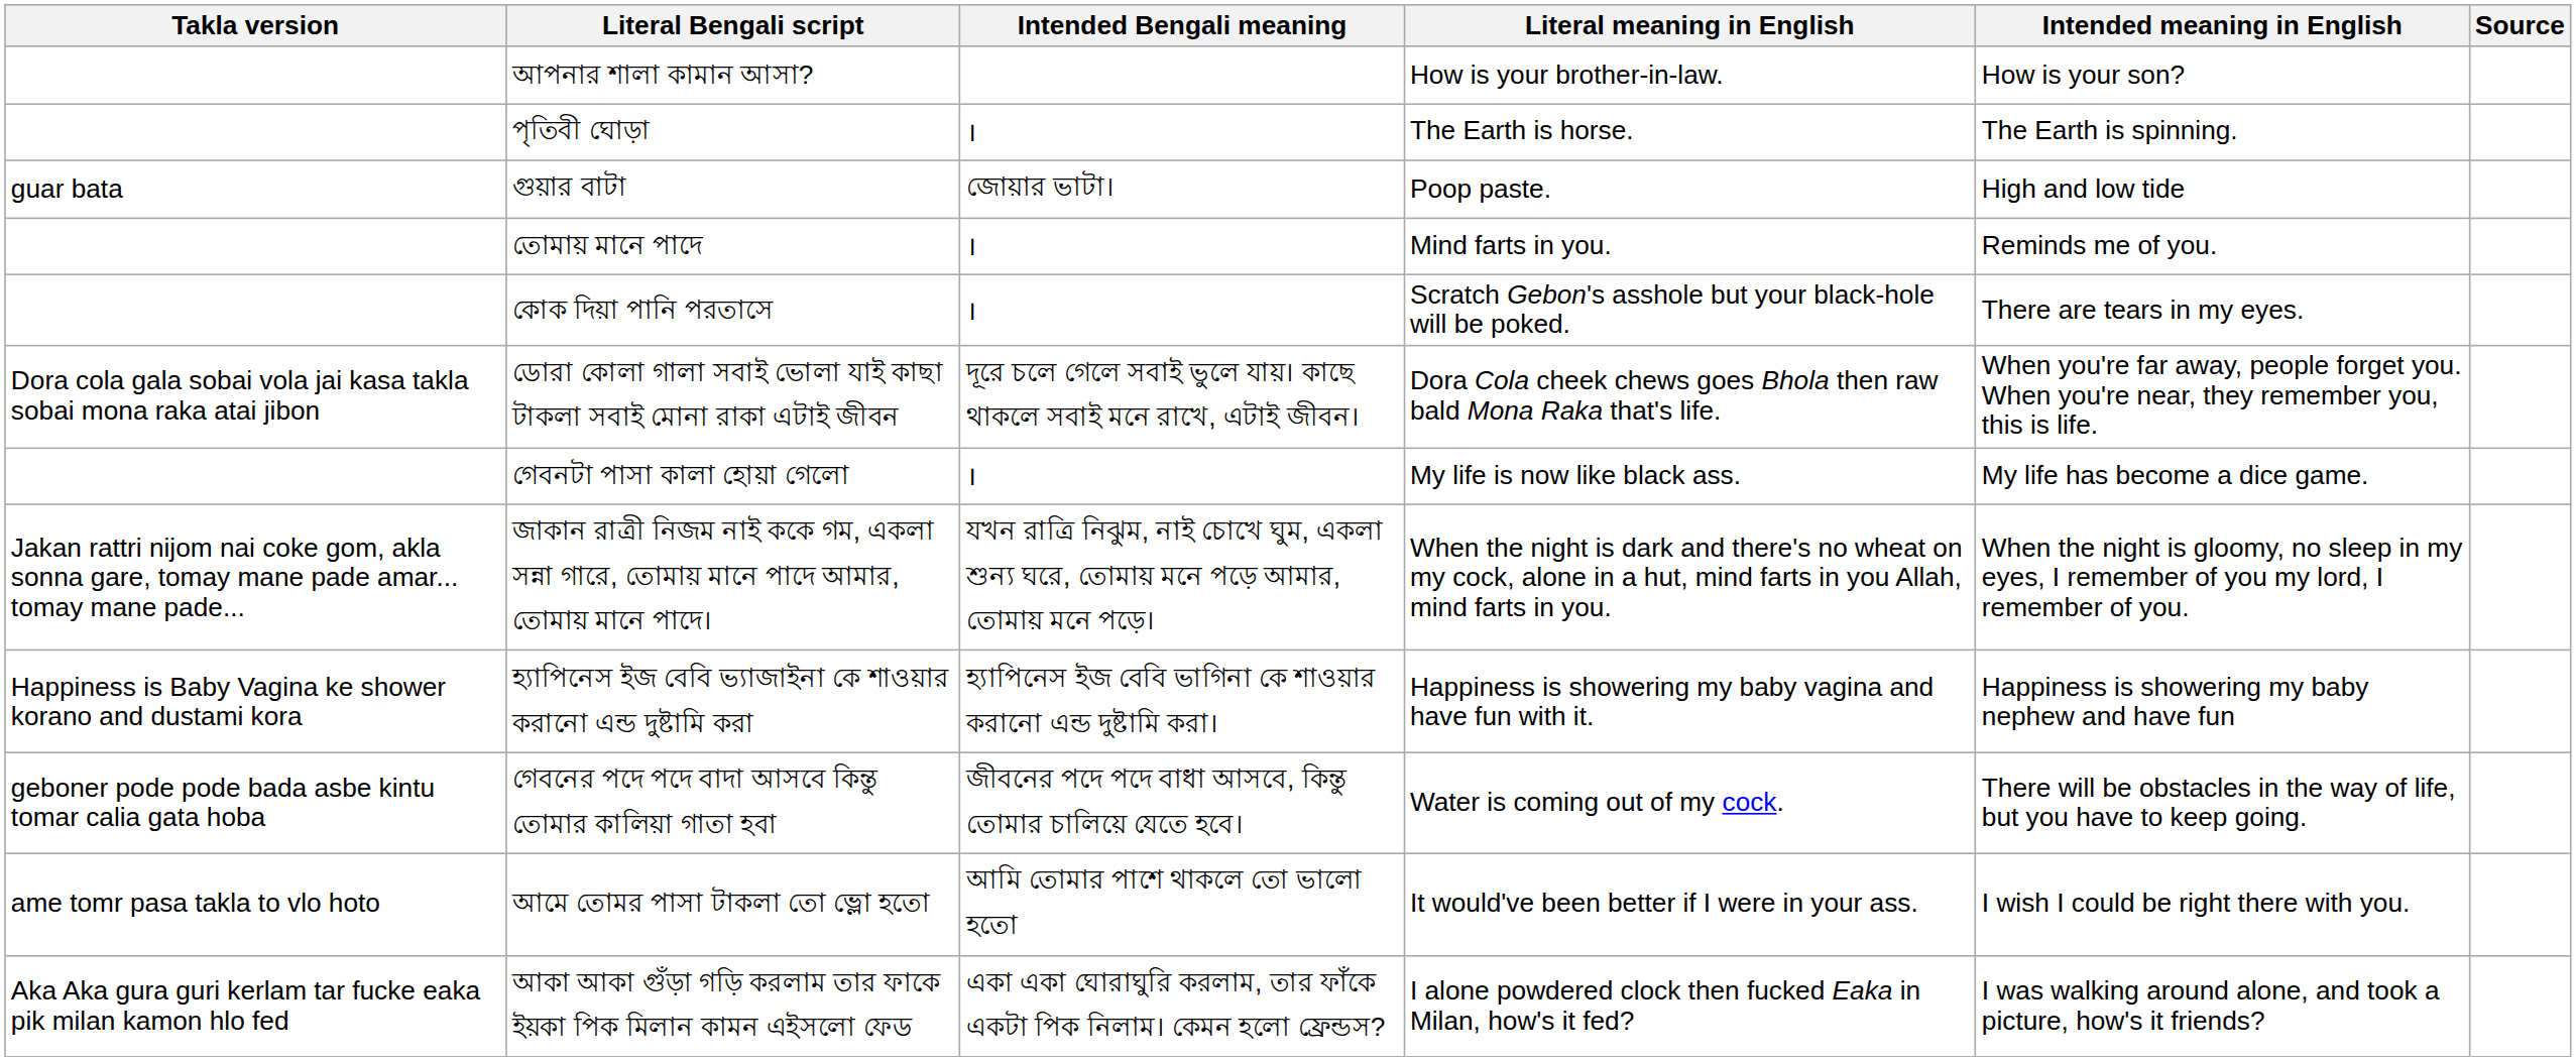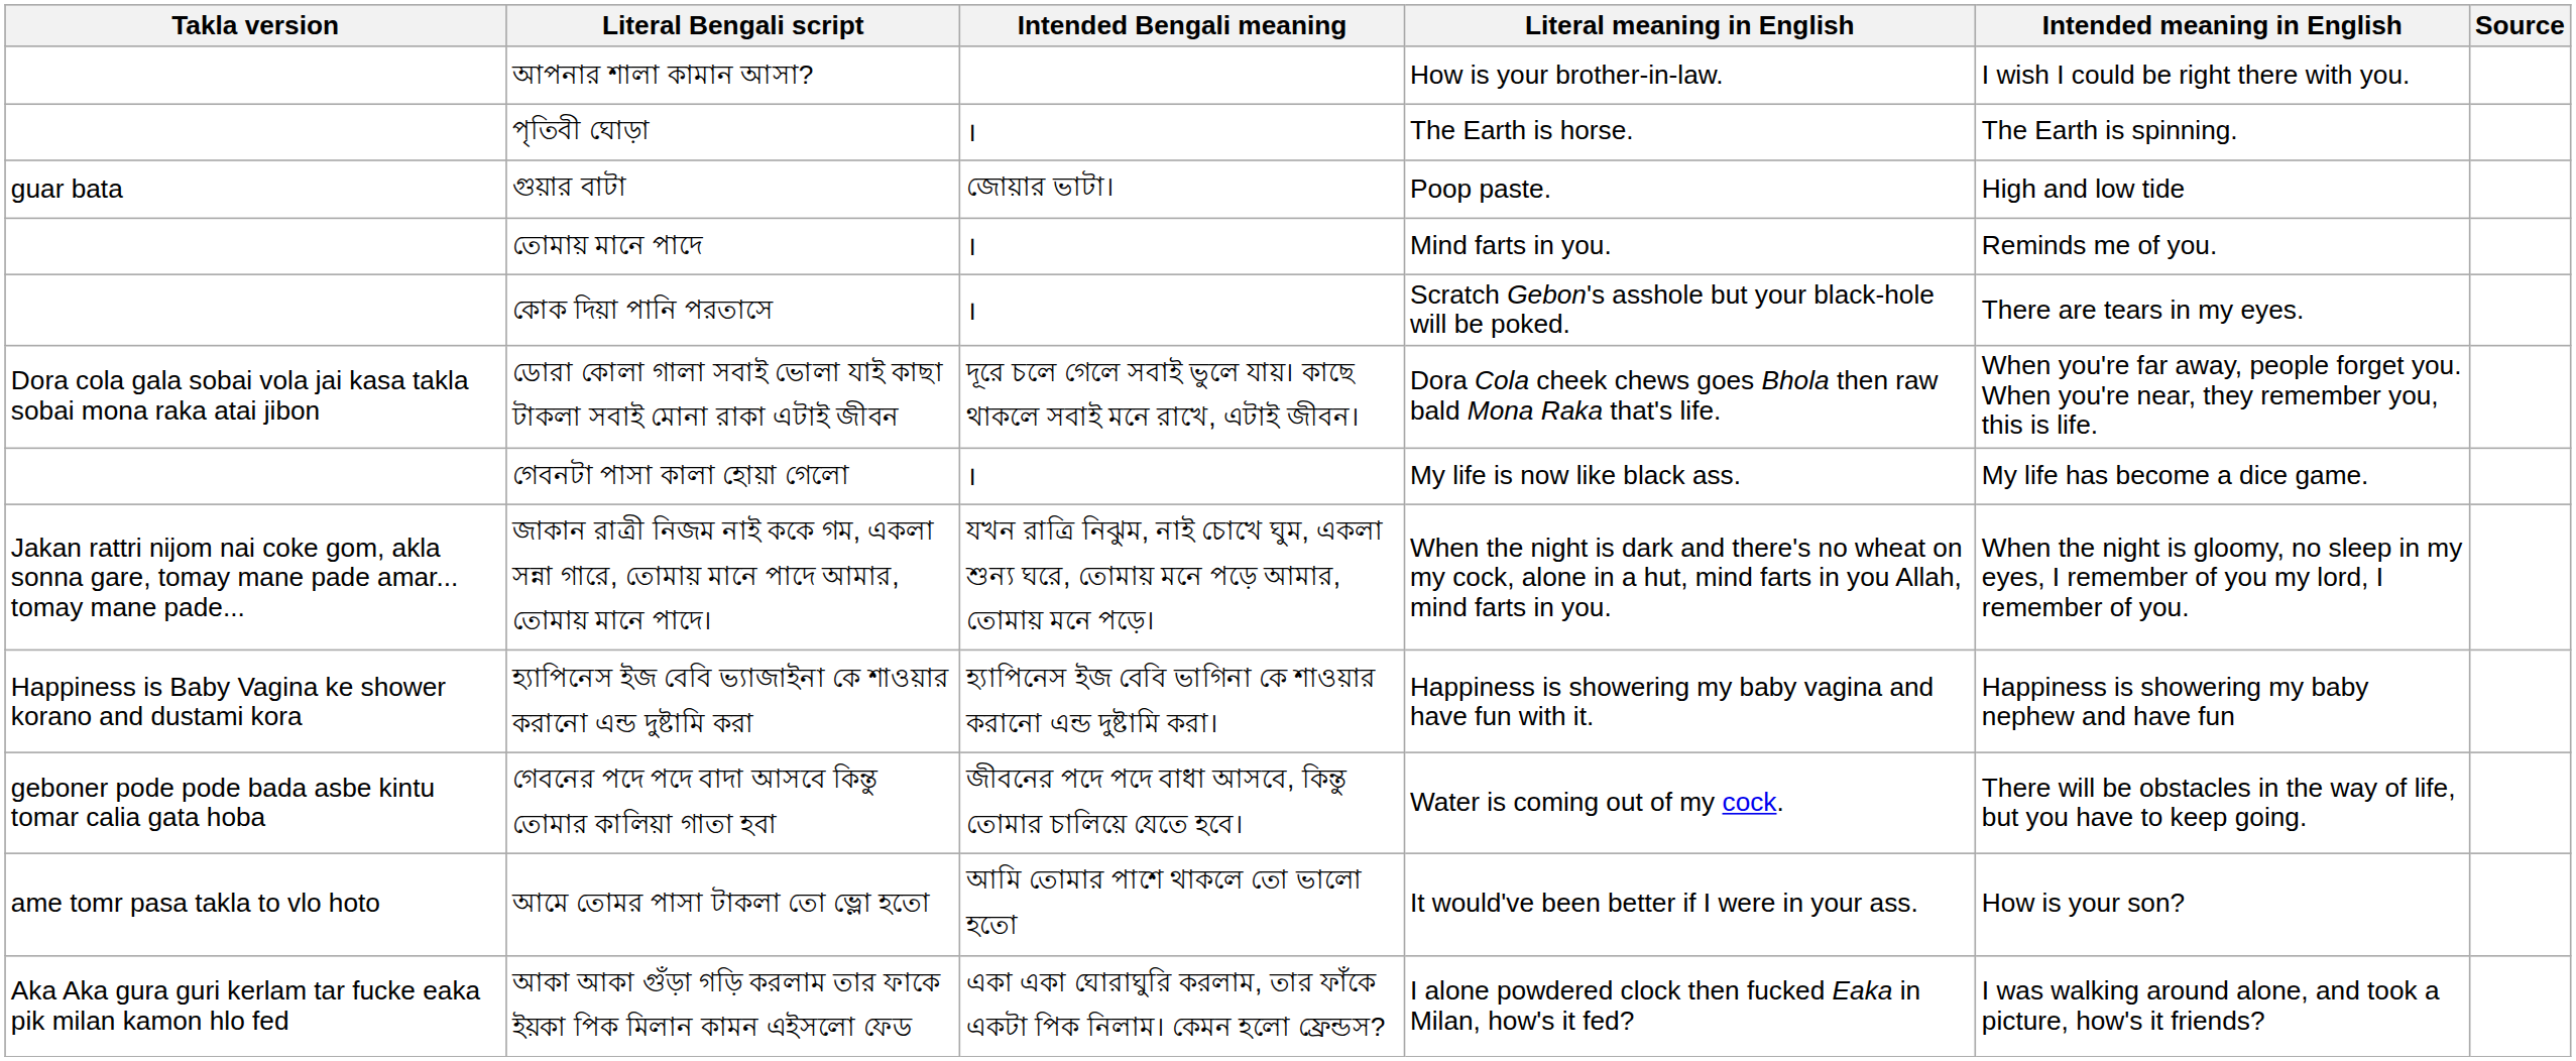আপনার শালা কামান আসা? | Intended meaning in English: How is your son? -> I wish I could be right there with you.
আমে তোমর পাসা টাকলা তো ভ্লো হতো | Intended meaning in English: I wish I could be right there with you. -> How is your son?
